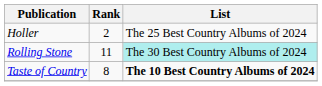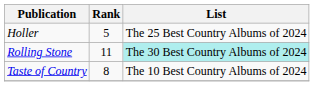Holler | Rank: 2 -> 5
Taste of Country | List: bold -> normal
